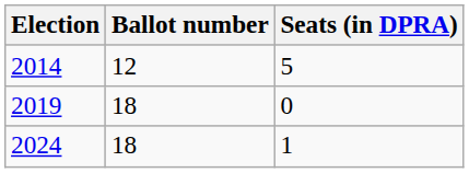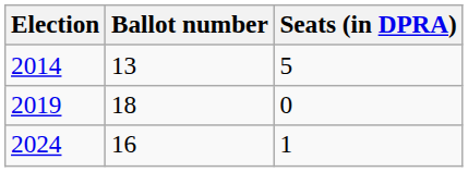2014 | Ballot number: 12 -> 13
2024 | Ballot number: 18 -> 16
